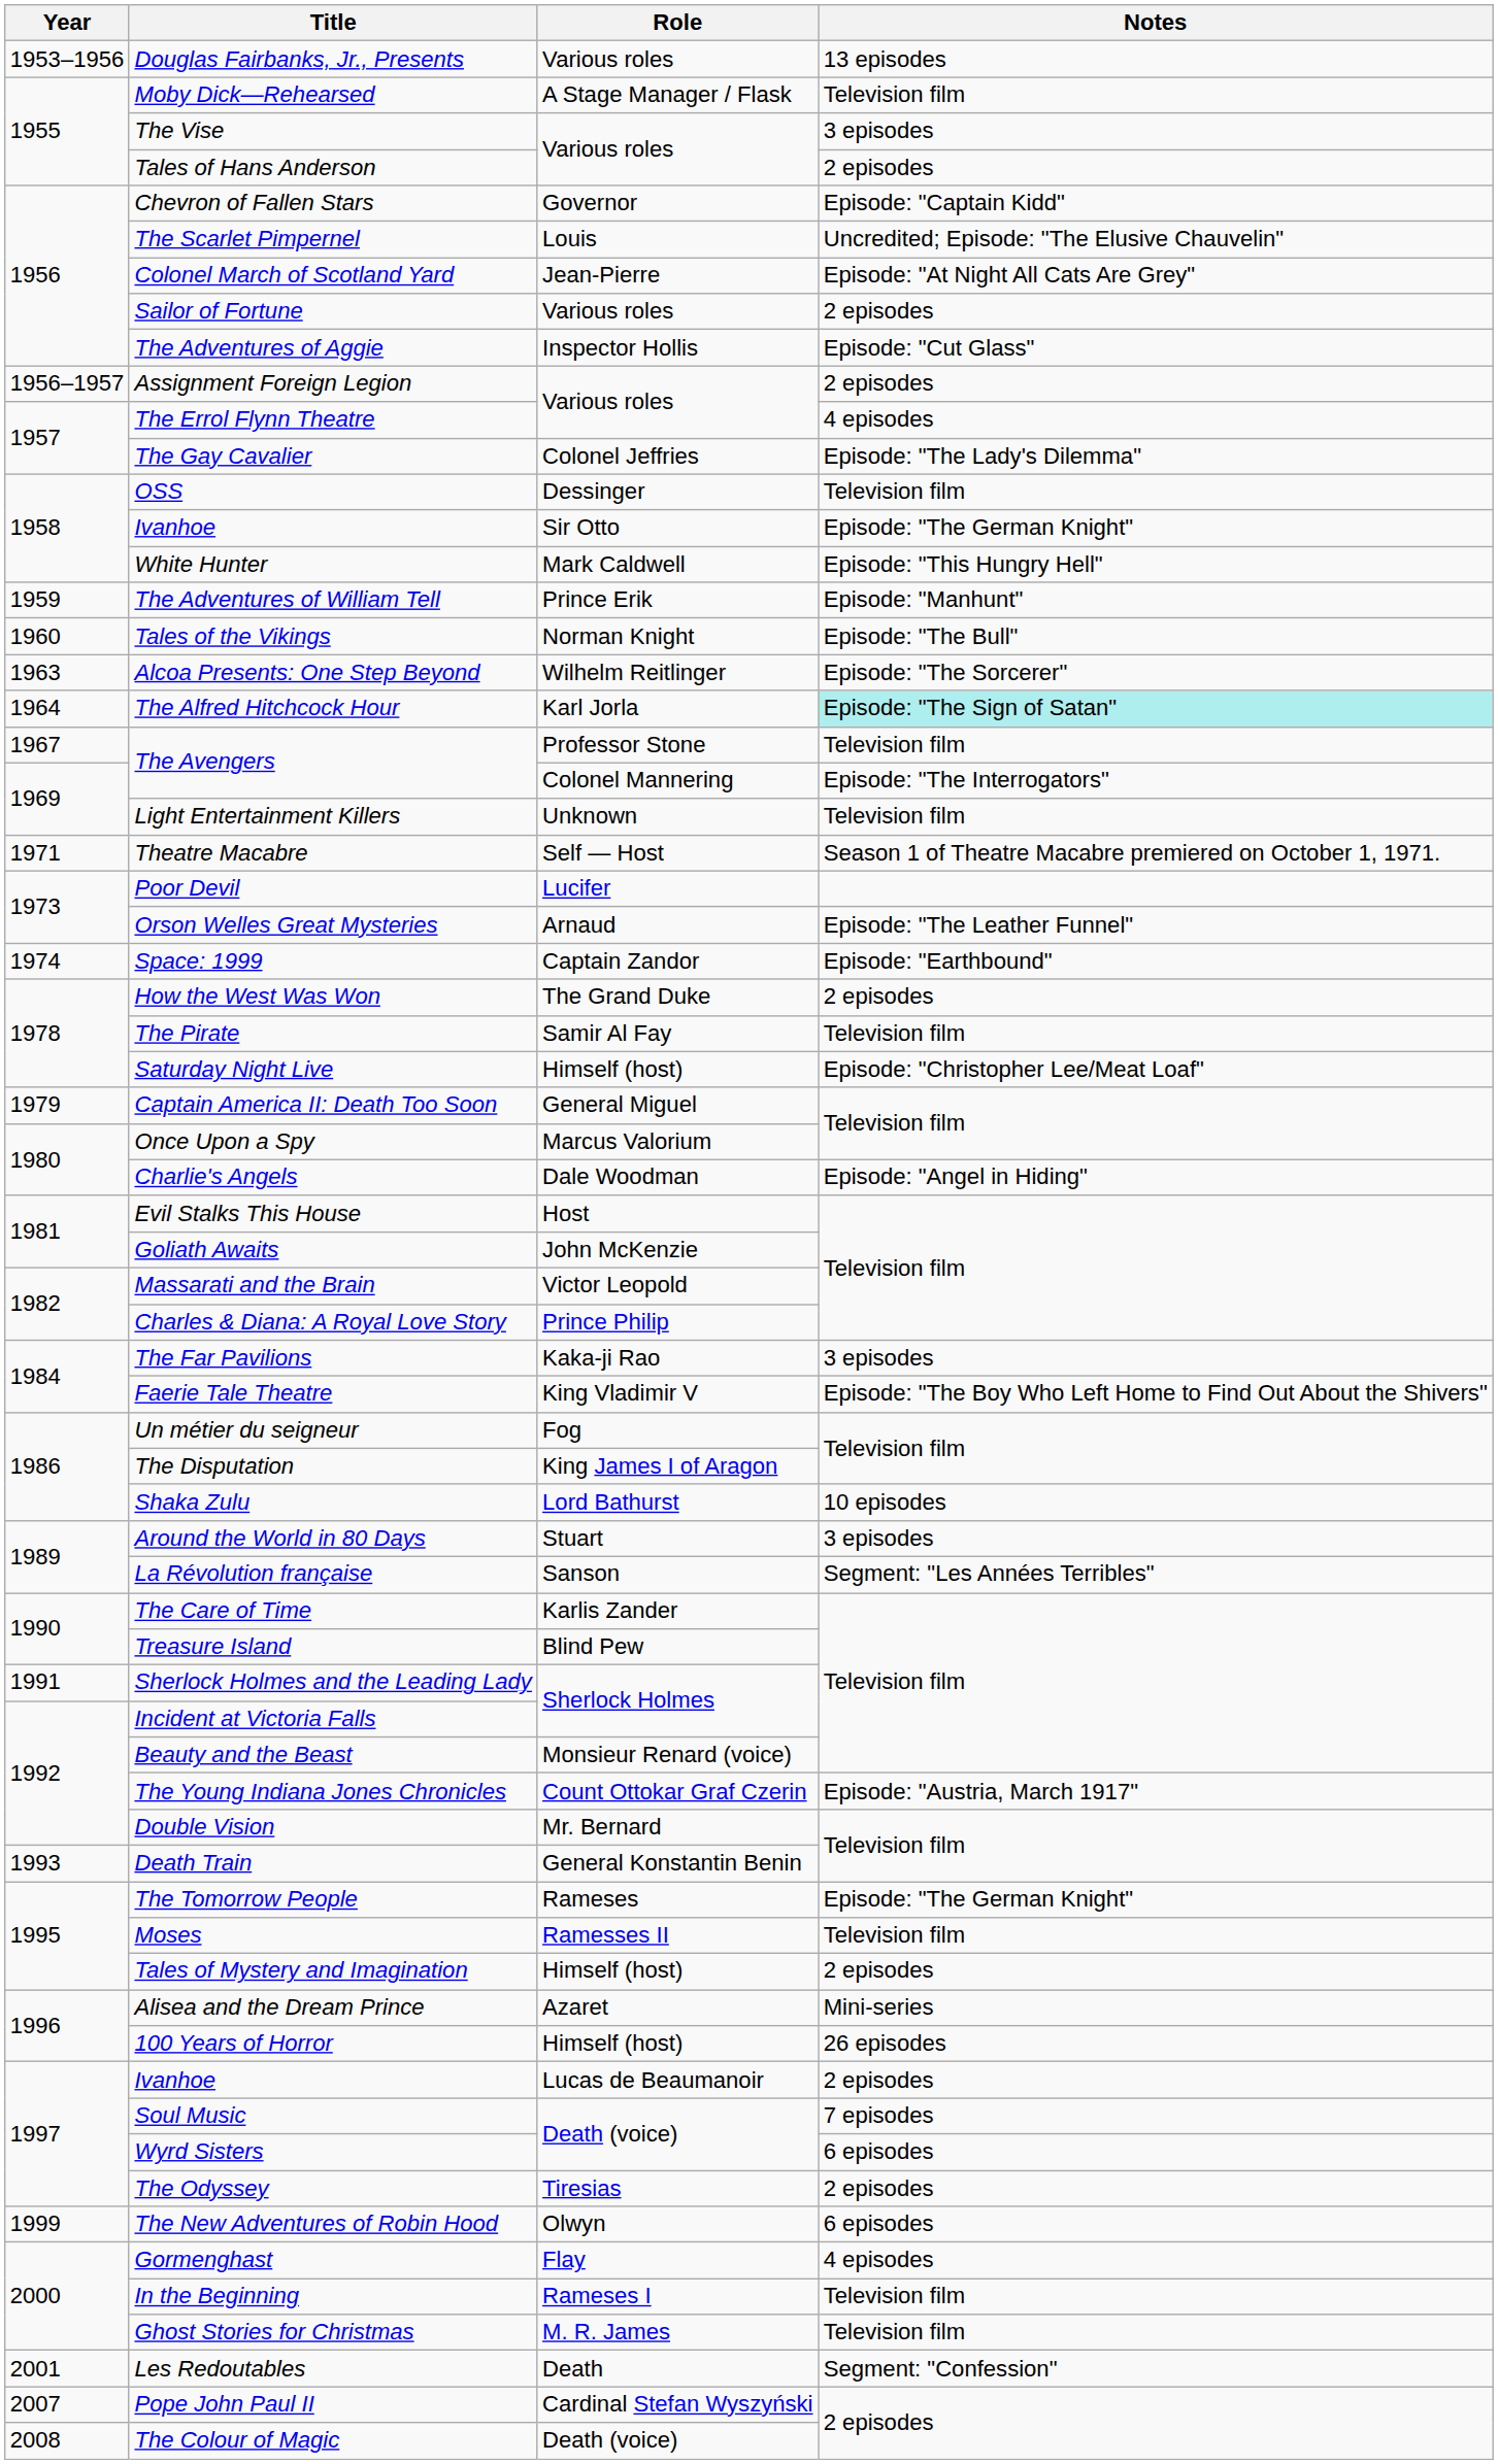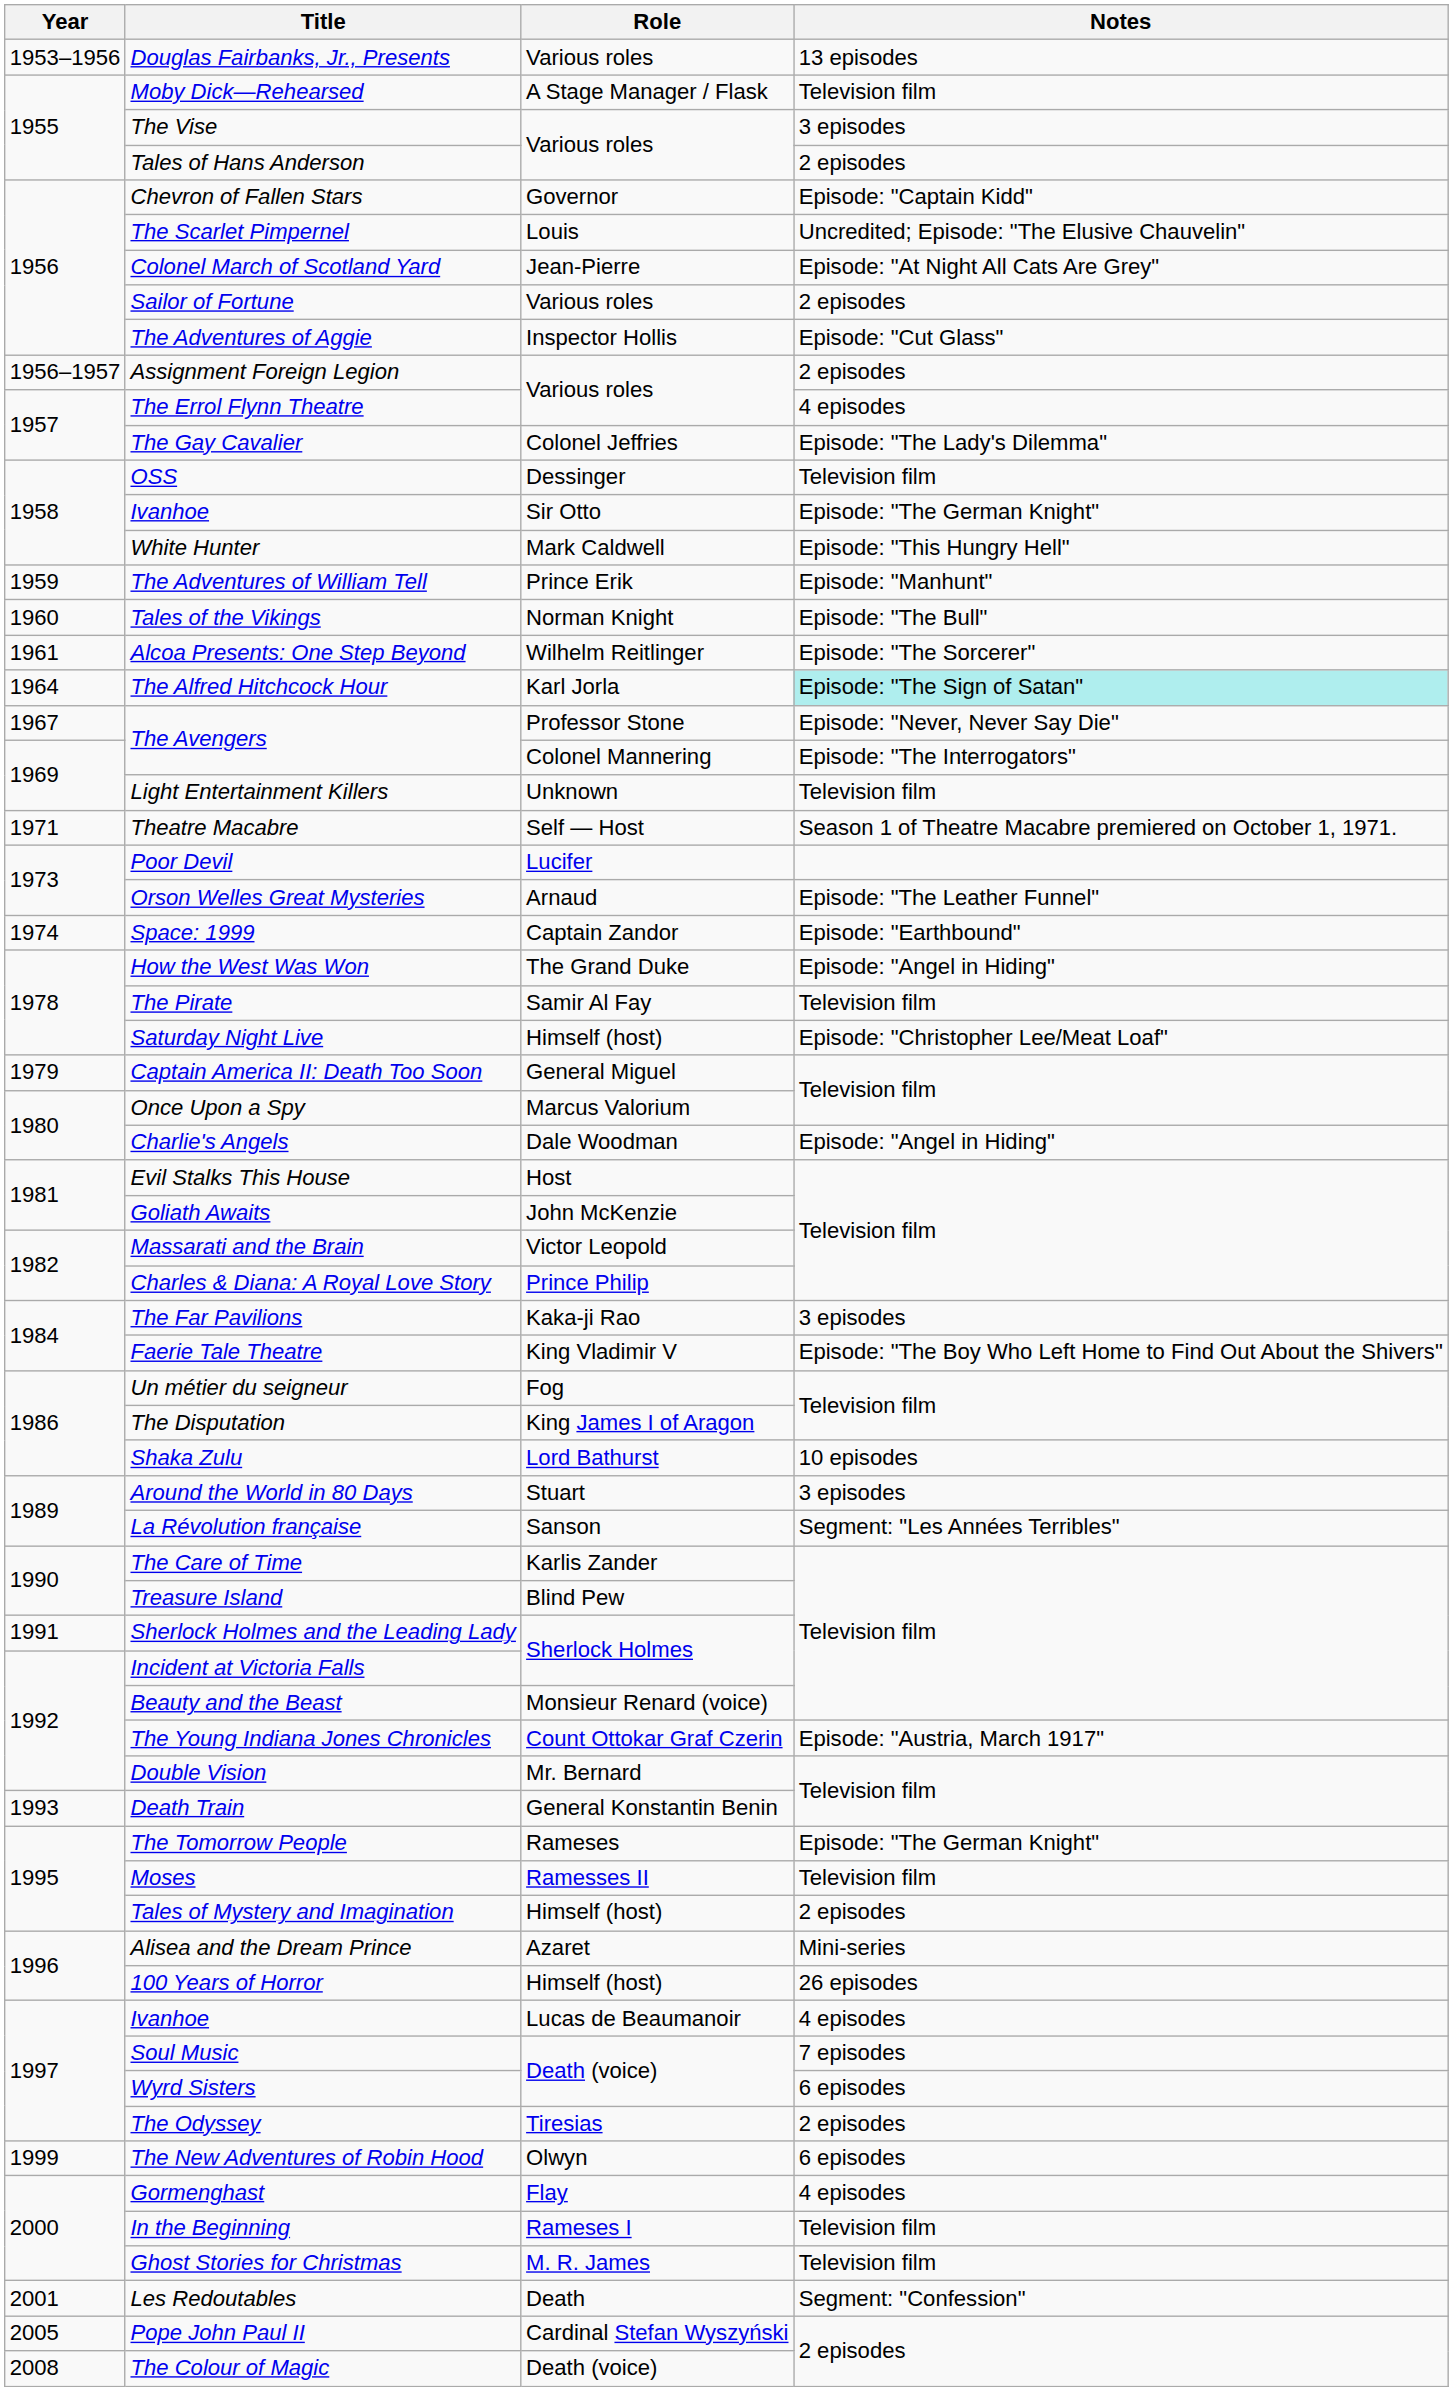Alcoa Presents: One Step Beyond | Year: 1963 -> 1961
The Avengers / Professor Stone | Notes: Television film -> Episode: "Never, Never Say Die"
How the West Was Won | Notes: 2 episodes -> Episode: "Angel in Hiding"
Ivanhoe / Lucas de Beaumanoir | Notes: 2 episodes -> 4 episodes
Pope John Paul II | Year: 2007 -> 2005
